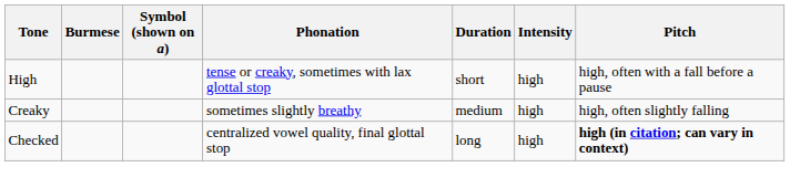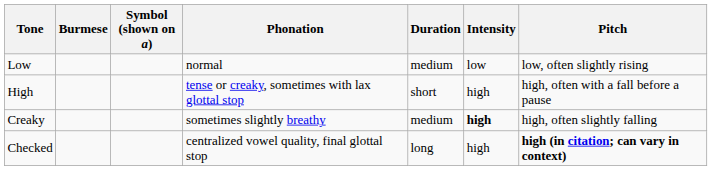+ row: Low | normal | medium | low | low, often slightly rising
Creaky | Intensity: normal -> bold
